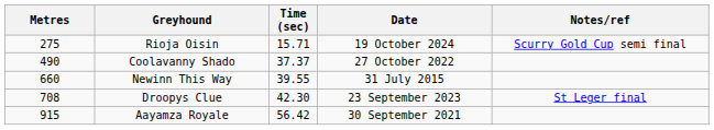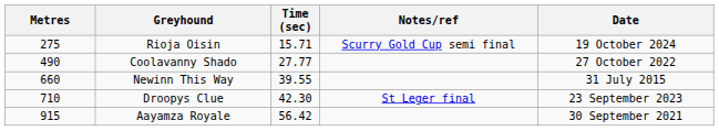columns swapped: Date <-> Notes/ref
Coolavanny Shado | Time (sec): 37.37 -> 27.77
Droopys Clue | Metres: 708 -> 710
